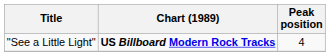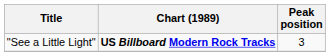"See a Little Light" | Peak position: 4 -> 3
